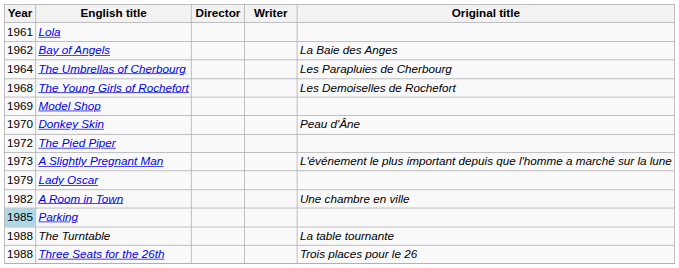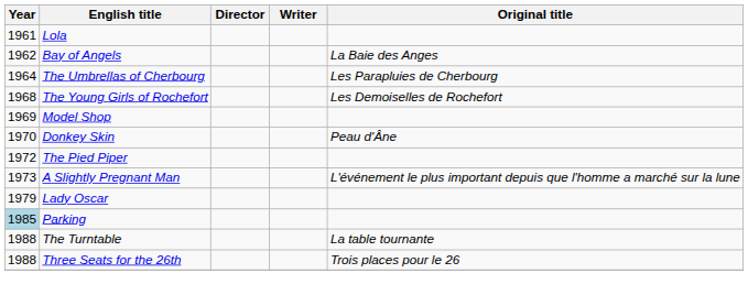- row: 1982 | A Room in Town | Une chambre en ville
